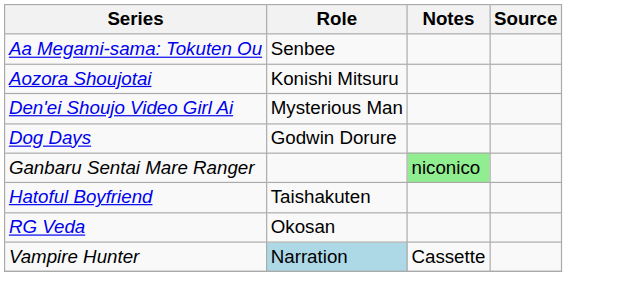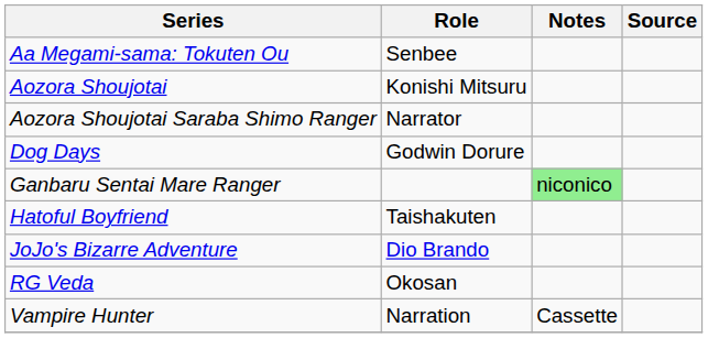+ row: Aozora Shoujotai Saraba Shimo Ranger | Narrator
- row: Den'ei Shoujo Video Girl Ai | Mysterious Man
+ row: JoJo's Bizarre Adventure | Dio Brando
Vampire Hunter | Role: lightblue background -> no background
